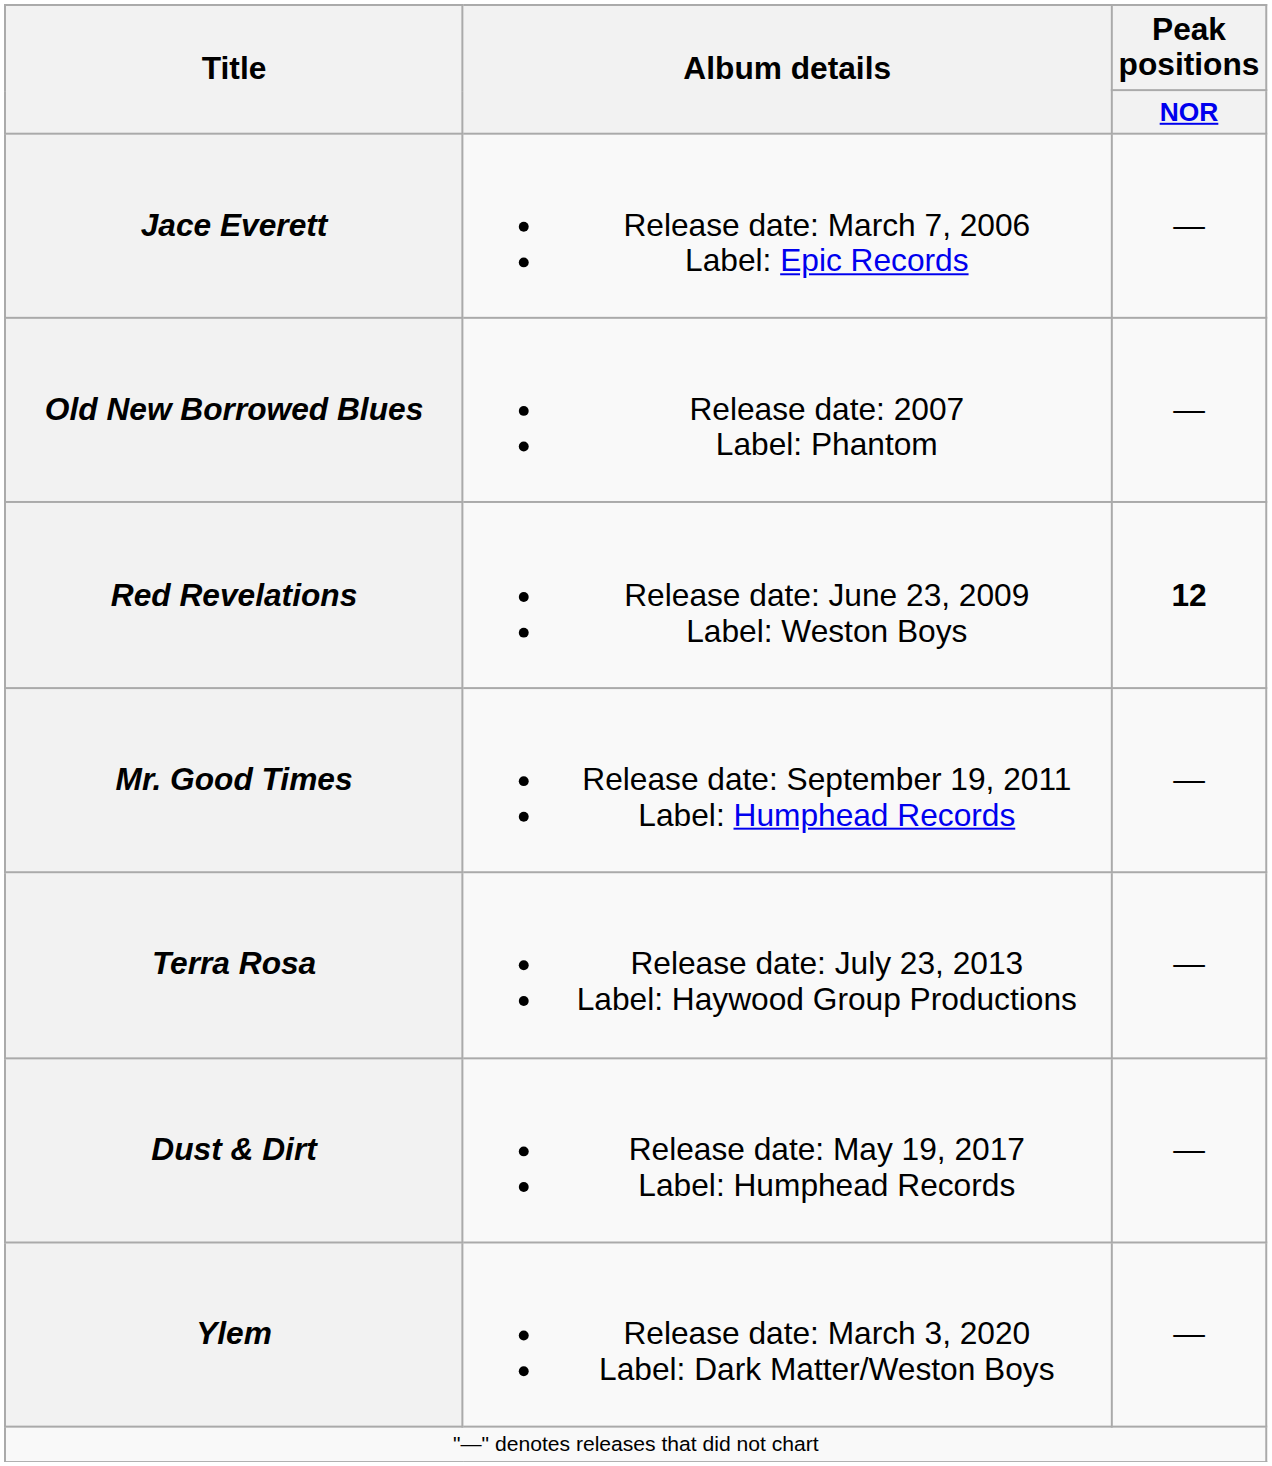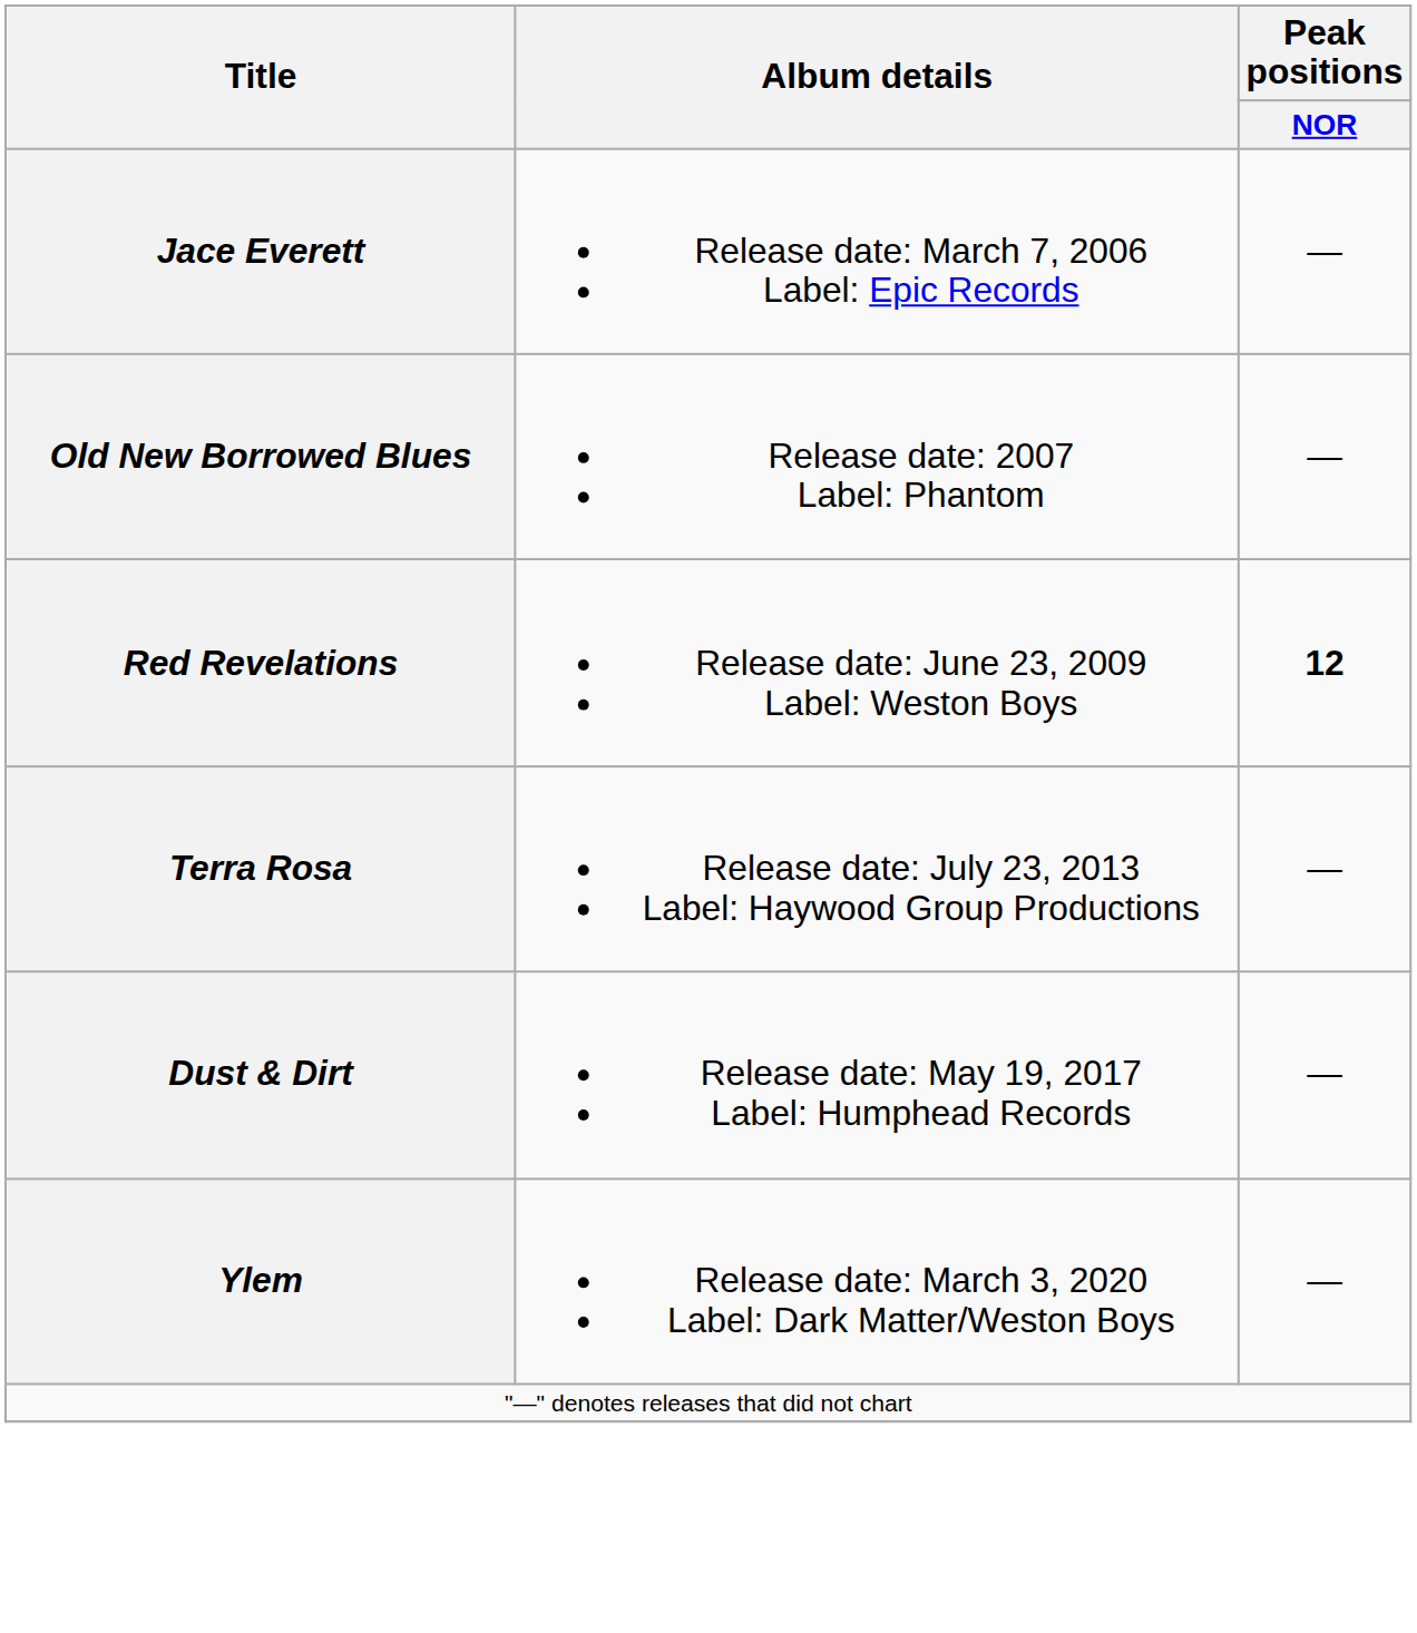- row: Mr. Good Times | Release date: September 19, 2011 Label: Humphead Records | —
